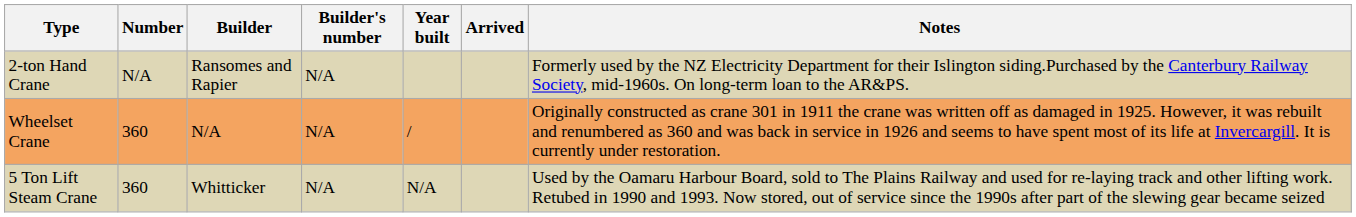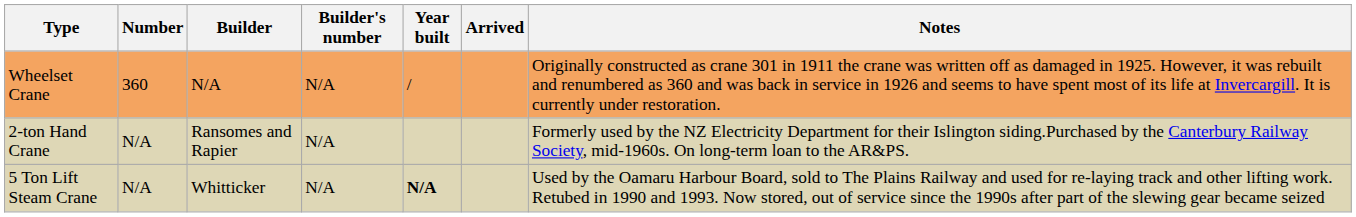rows swapped: 2-ton Hand Crane <-> Wheelset Crane
5 Ton Lift Steam Crane | Number: 360 -> N/A
5 Ton Lift Steam Crane | Year built: normal -> bold
